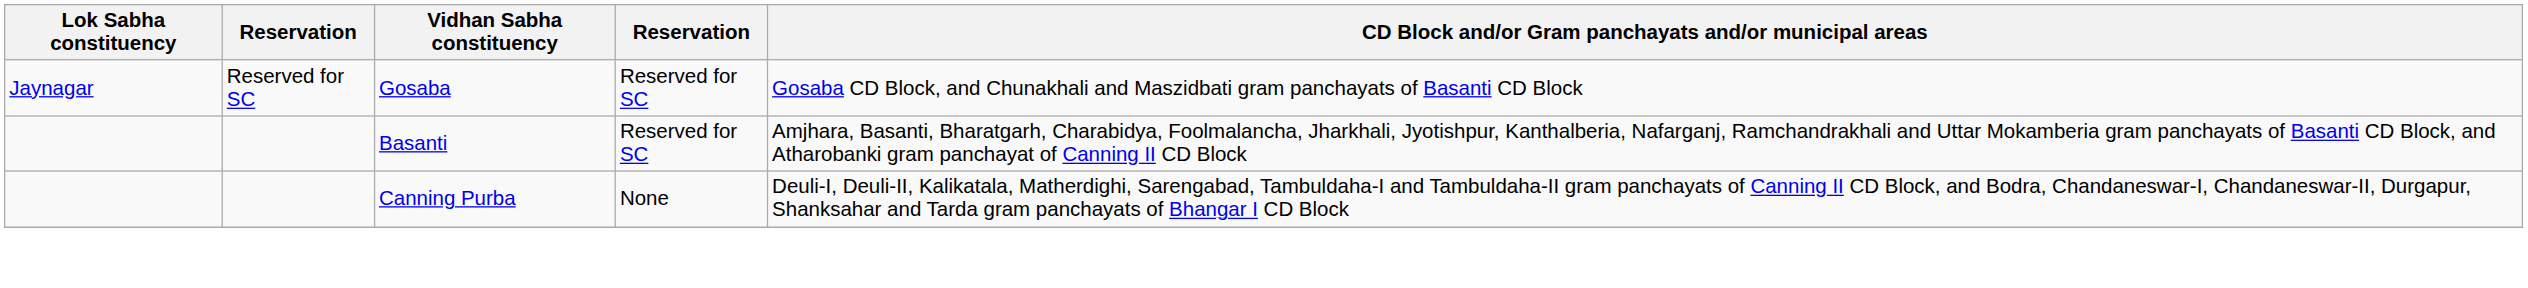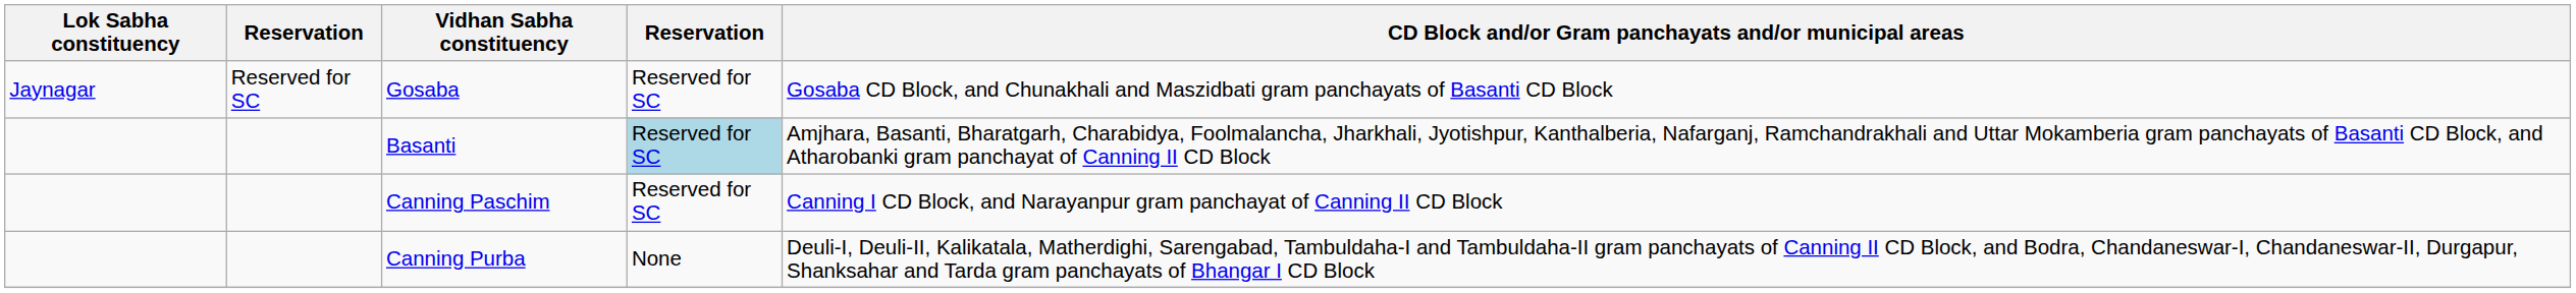Basanti | column 4: no background -> lightblue background
+ row: Canning Paschim | Reserved for SC | Canning I CD Block, and Narayanpur gram panchayat of Canning II CD Block
